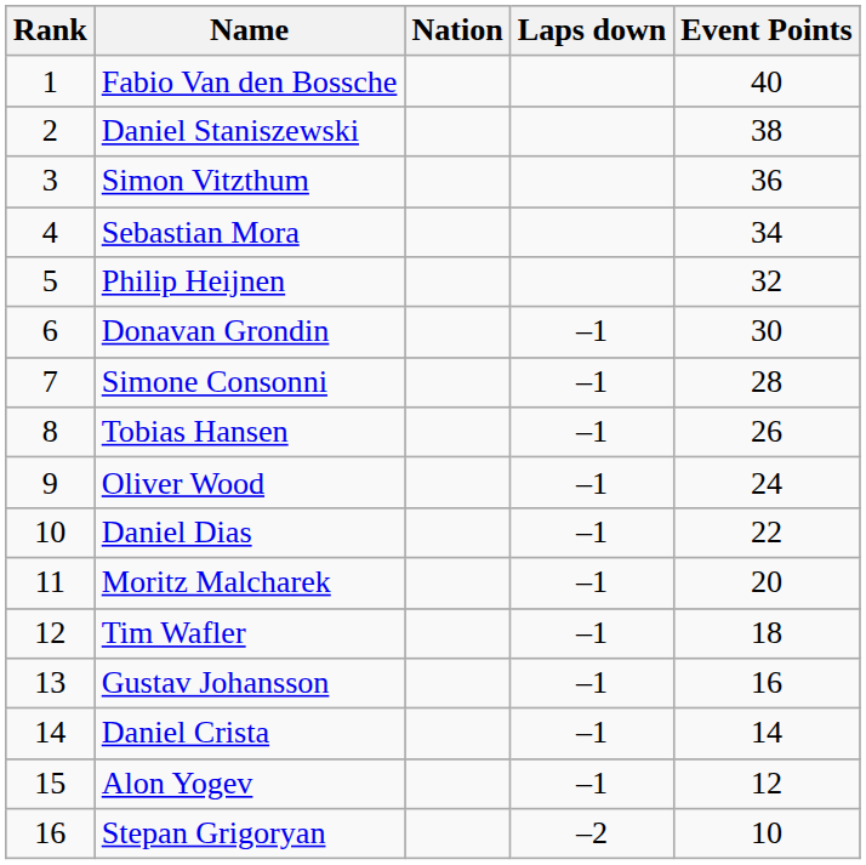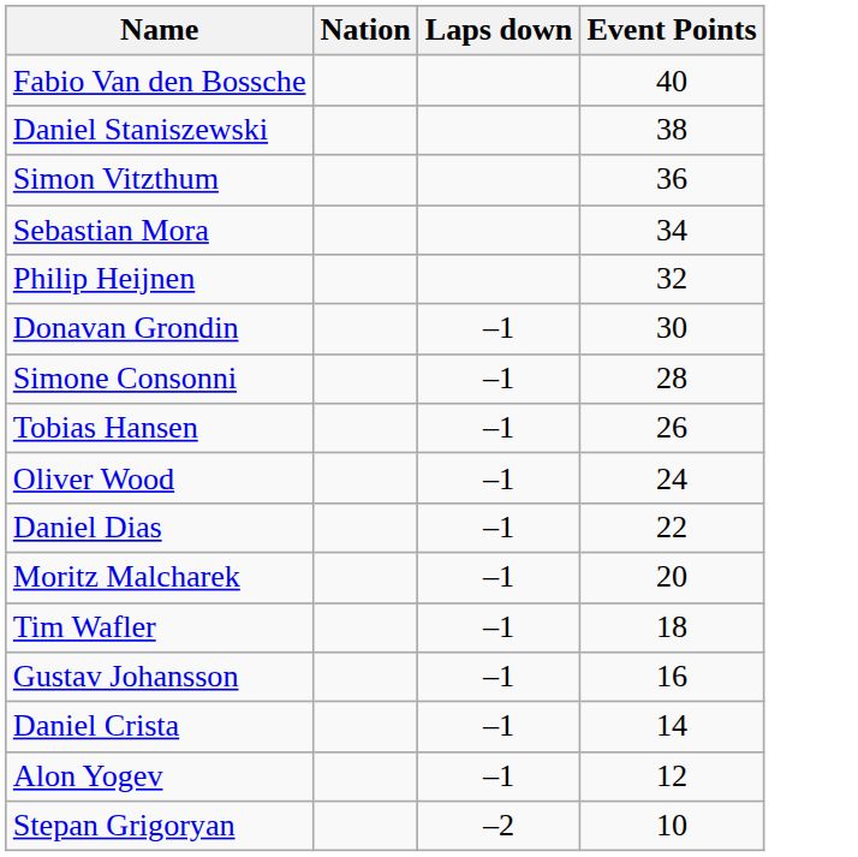- column: Rank | 1 | 2 | 3 | 4 | 5 | 6 | 7 | 8 | 9 | 10 | 11 | 12 | 13 | 14 | 15 | 16
